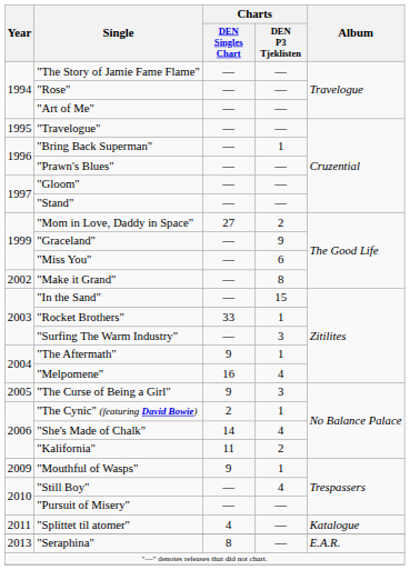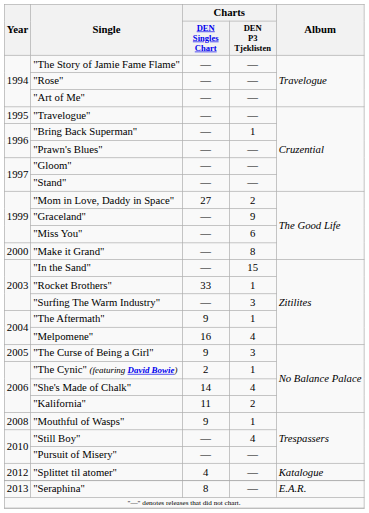"Make it Grand" | Year: 2002 -> 2000
"Mouthful of Wasps" | Year: 2009 -> 2008
"Splittet til atomer" | Year: 2011 -> 2012
